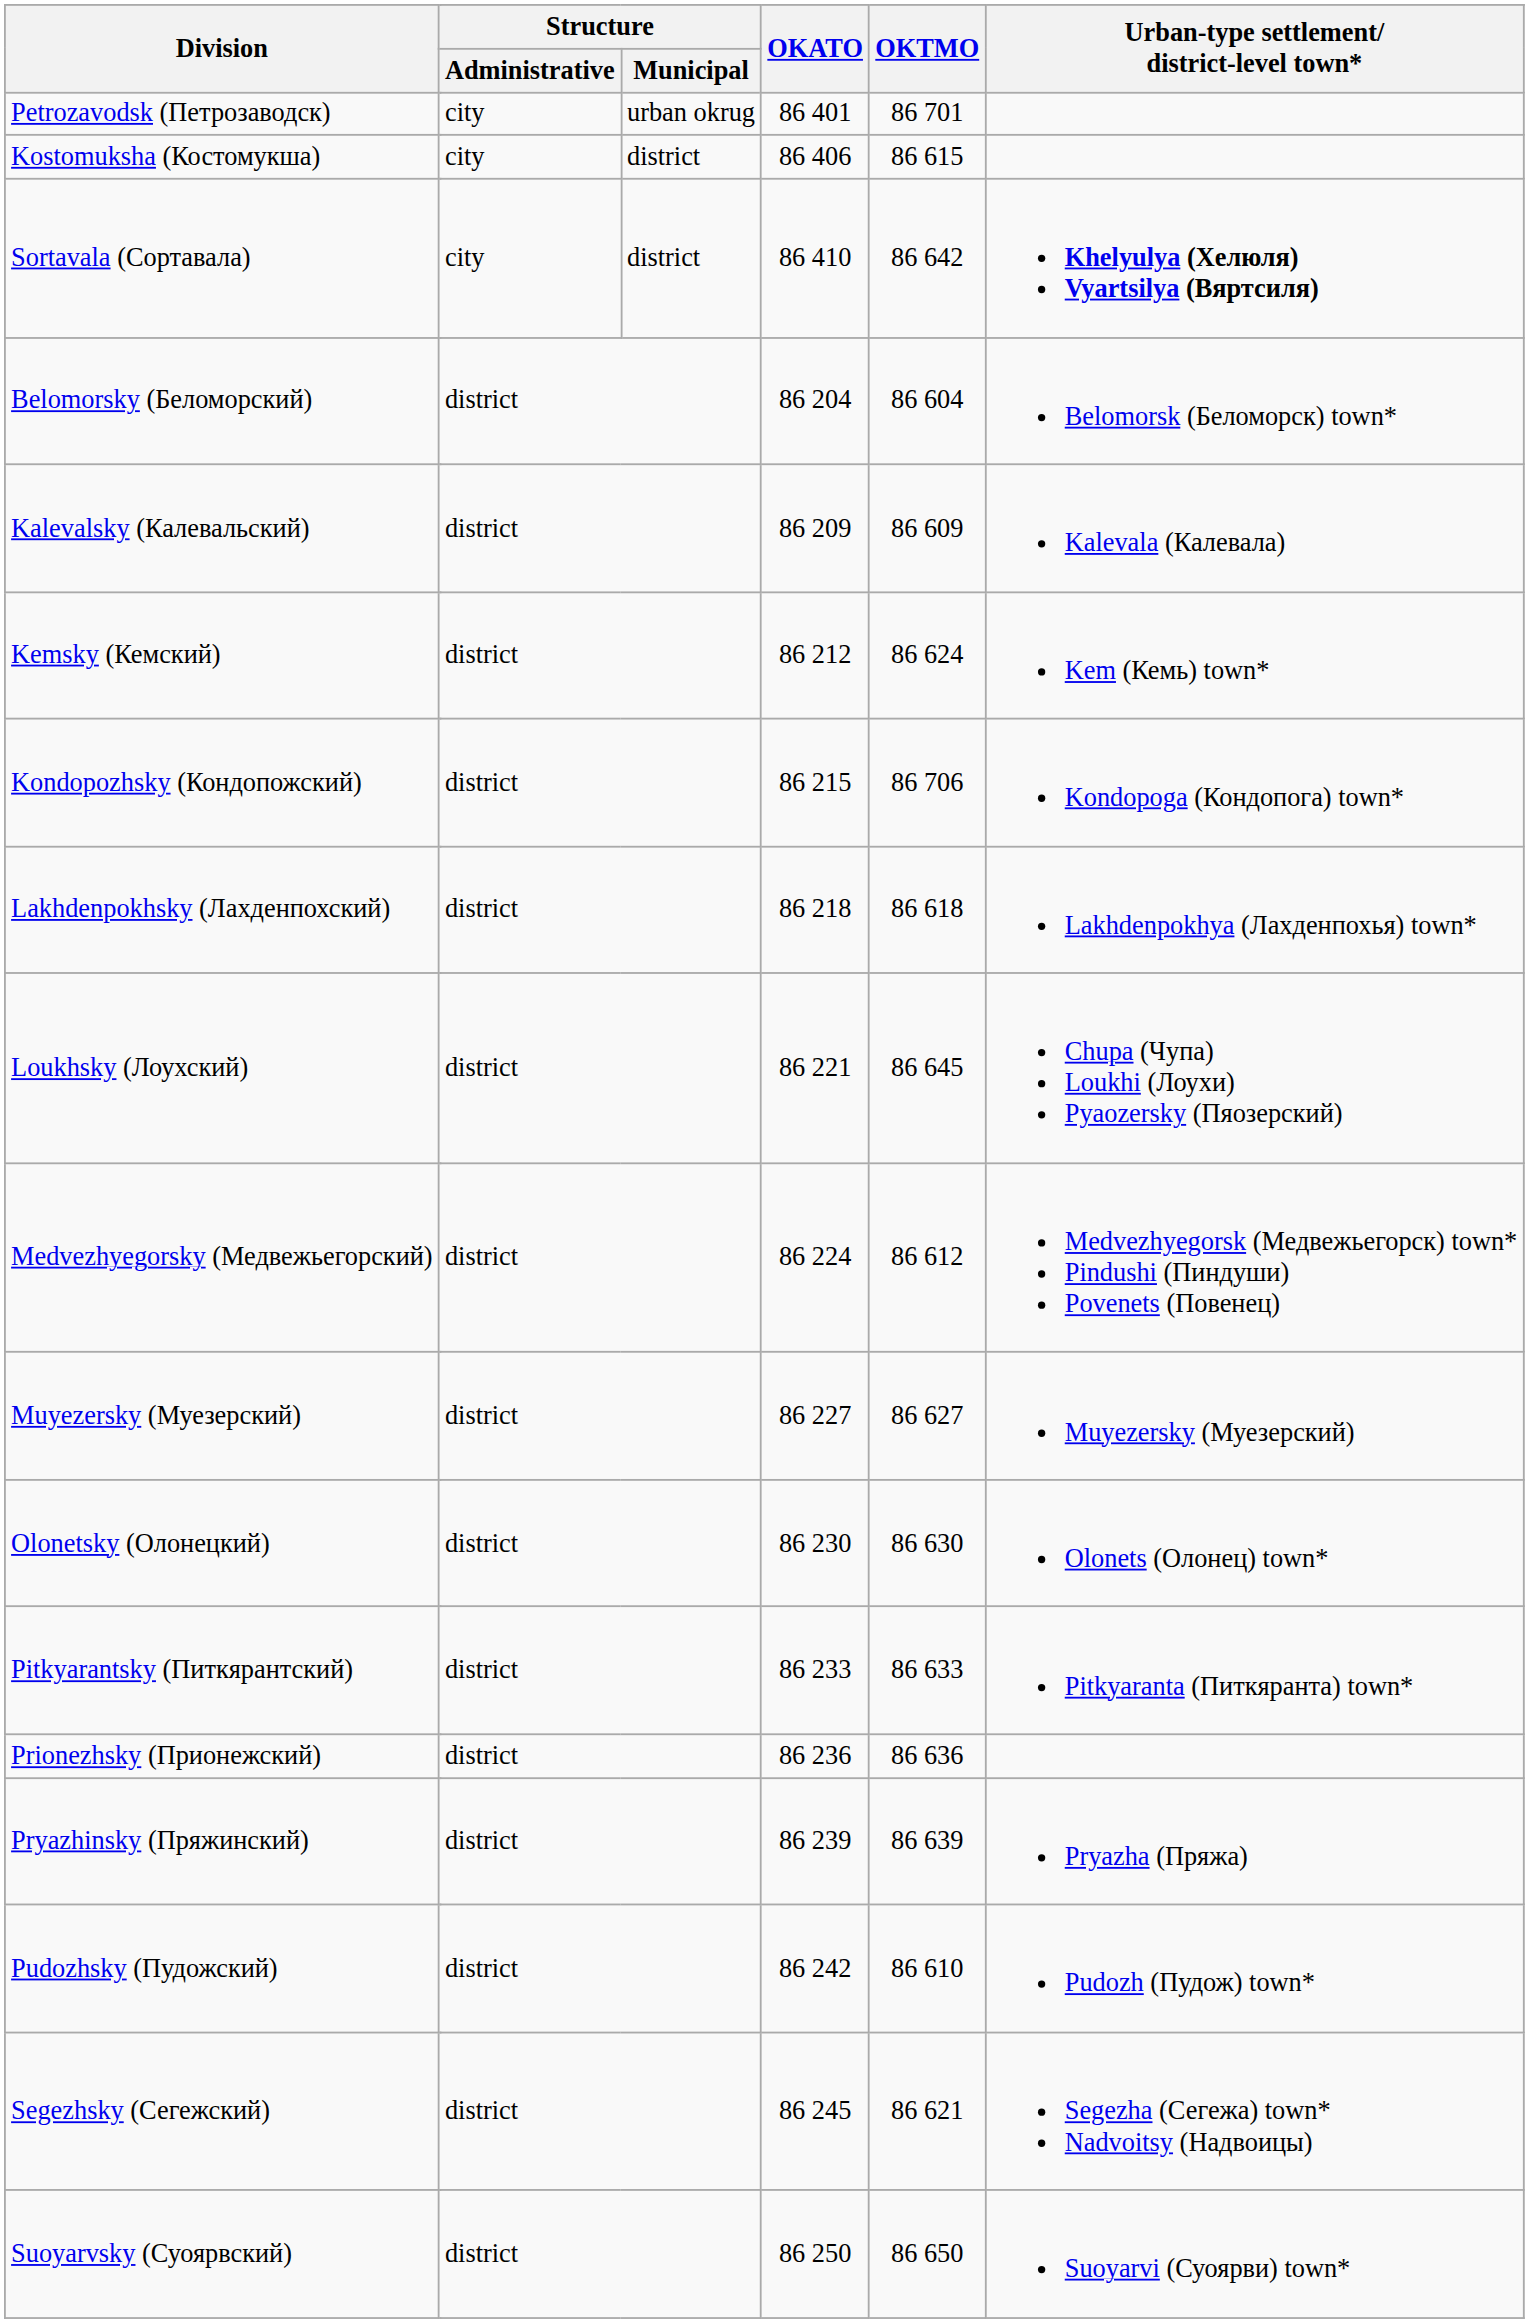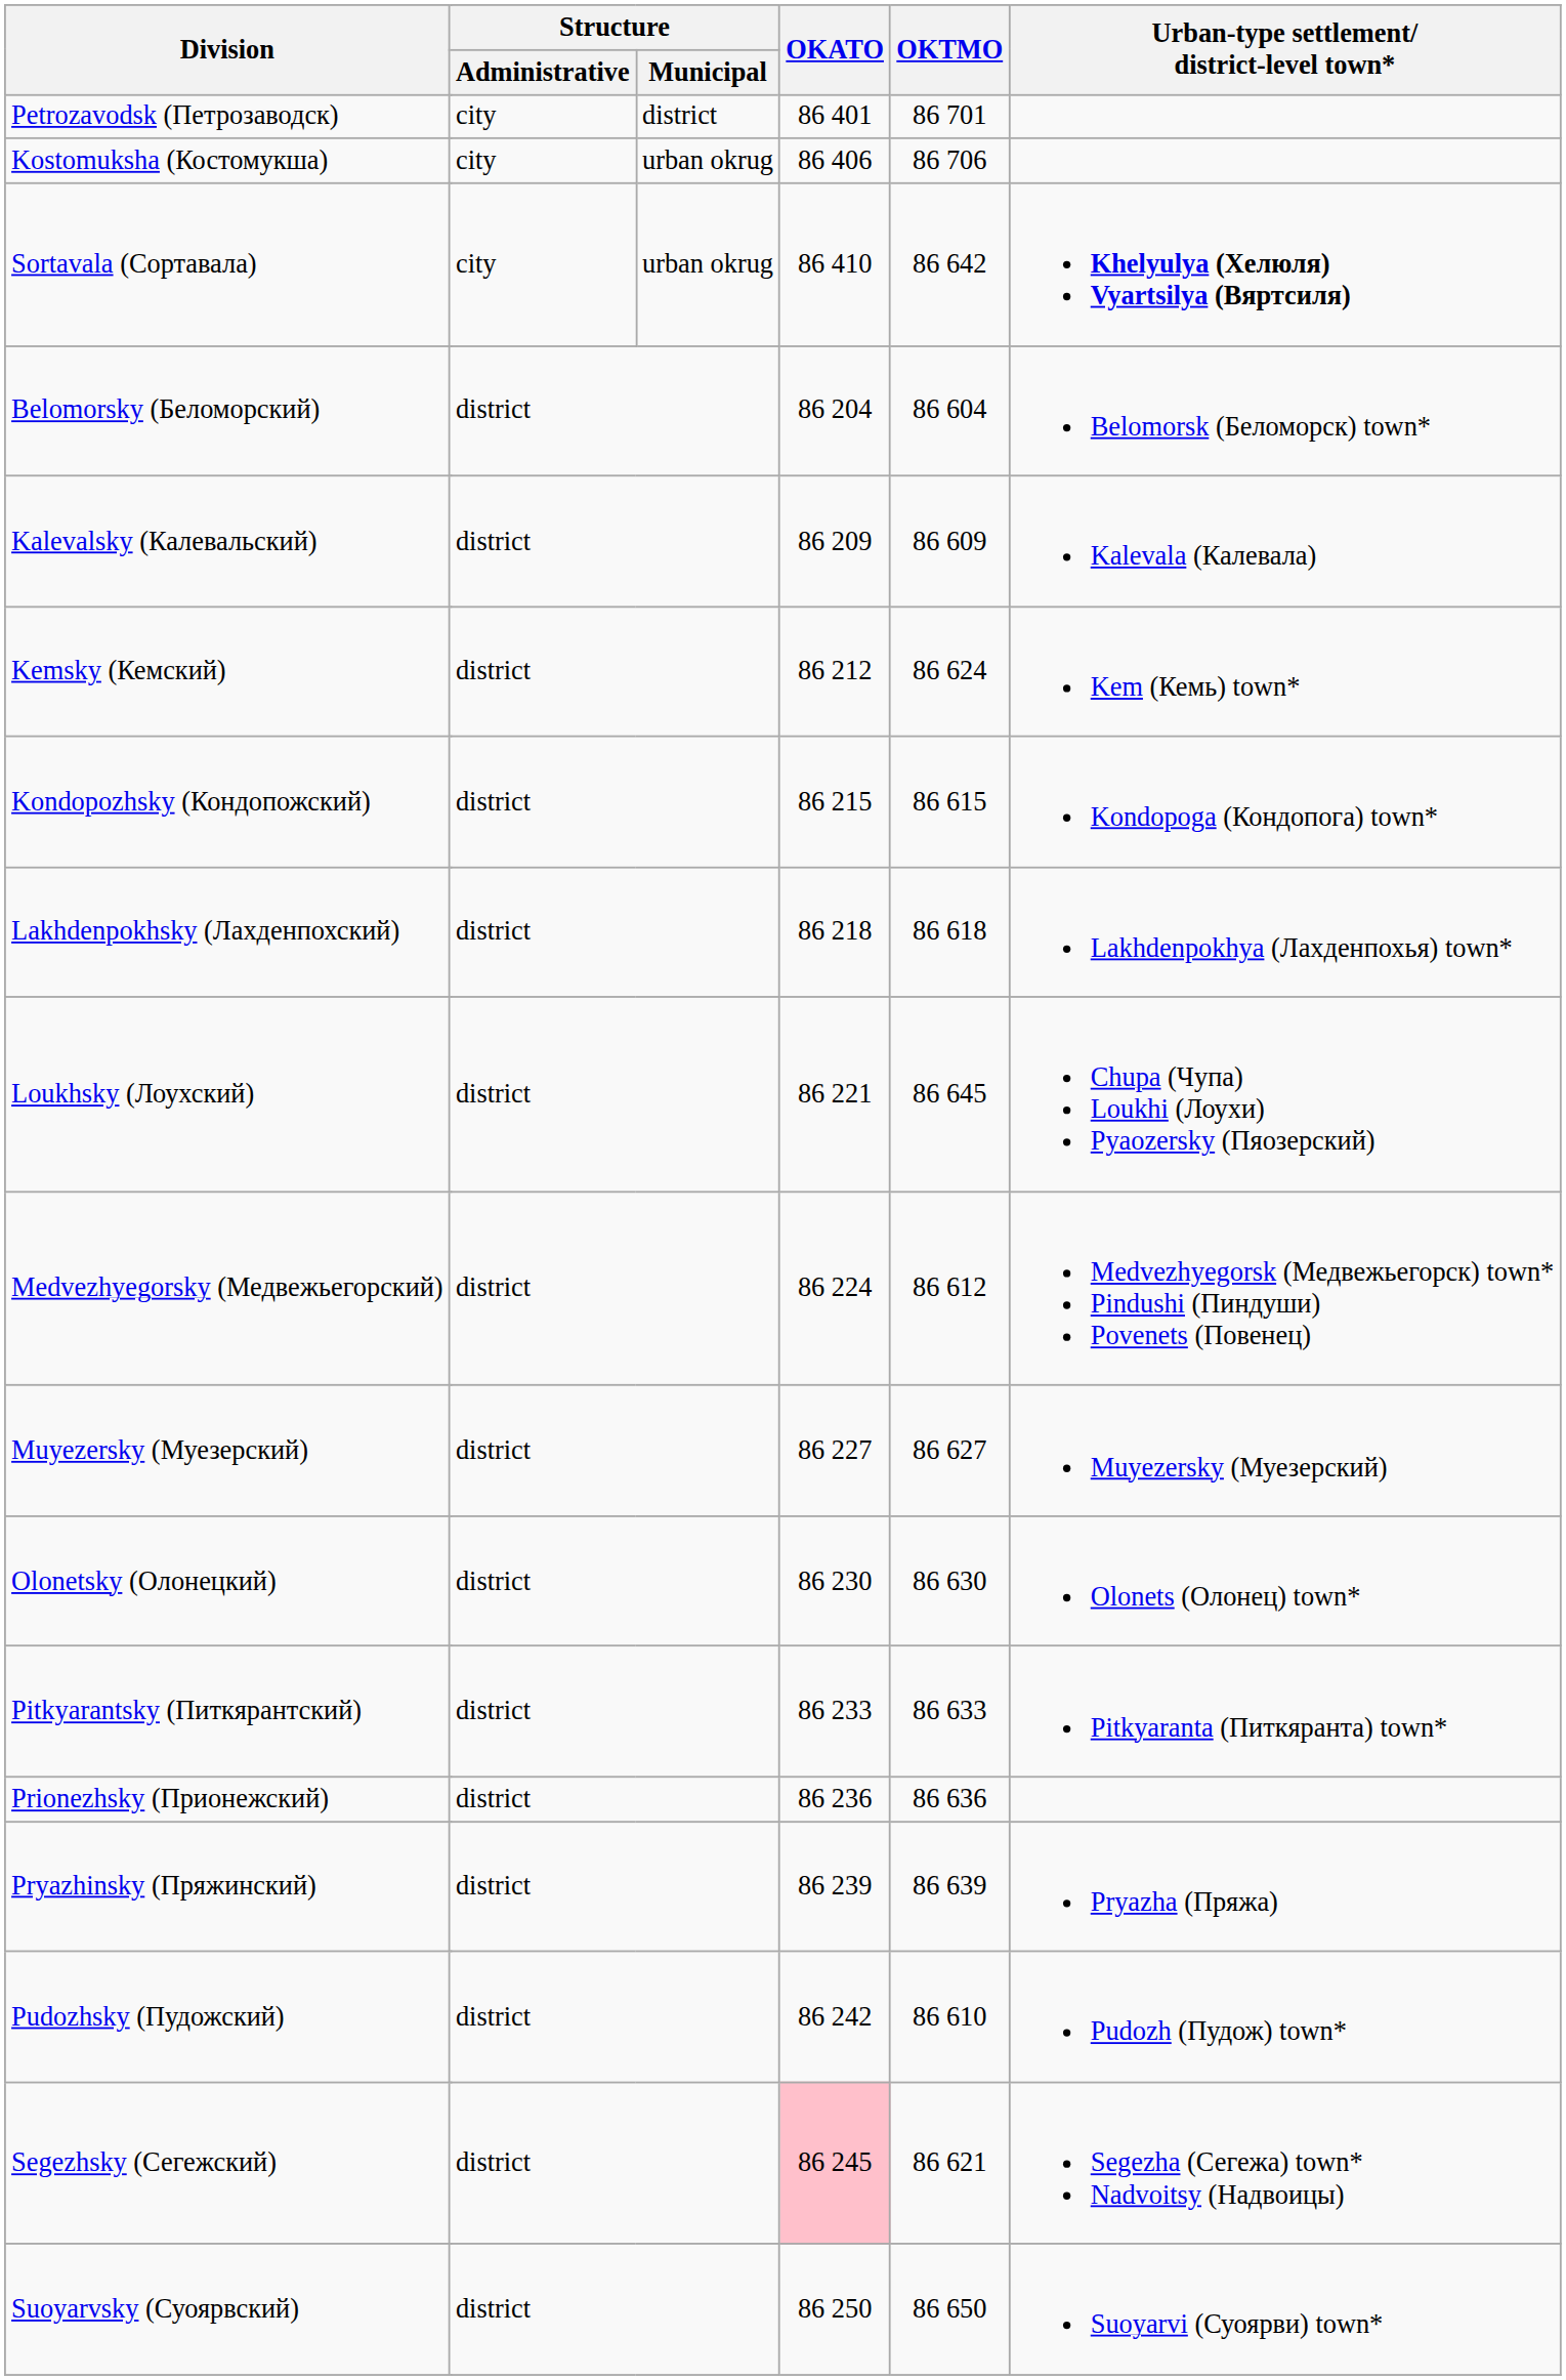Petrozavodsk (Петрозаводск) | Structure / Municipal: urban okrug -> district
Kostomuksha (Костомукша) | Structure / Municipal: district -> urban okrug
Kostomuksha (Костомукша) | OKTMO: 86 615 -> 86 706
Sortavala (Сортавала) | Structure / Municipal: district -> urban okrug
Kondopozhsky (Кондопожский) | OKTMO: 86 706 -> 86 615
Segezhsky (Сегежский) | OKATO: no background -> pink background
